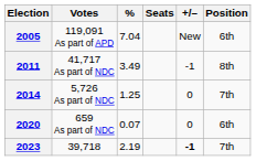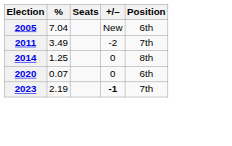- column: Votes | 119,091 As part of APD | 41,717 As part of NDC | 5,726 As part of NDC | 659 As part of NDC | 39,718
2011 | +/–: -1 -> -2
2011 | Position: 8th -> 7th
2014 | Position: 7th -> 8th
